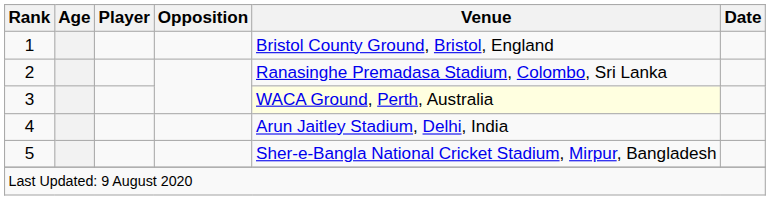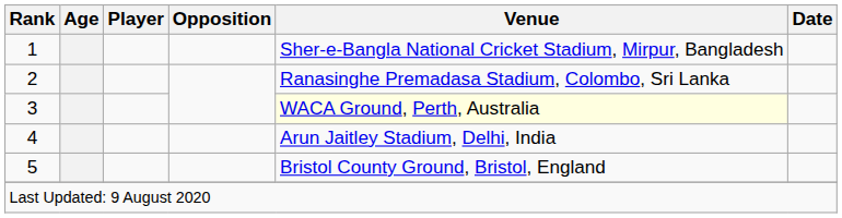1 | Venue: Bristol County Ground, Bristol, England -> Sher-e-Bangla National Cricket Stadium, Mirpur, Bangladesh
5 | Venue: Sher-e-Bangla National Cricket Stadium, Mirpur, Bangladesh -> Bristol County Ground, Bristol, England
